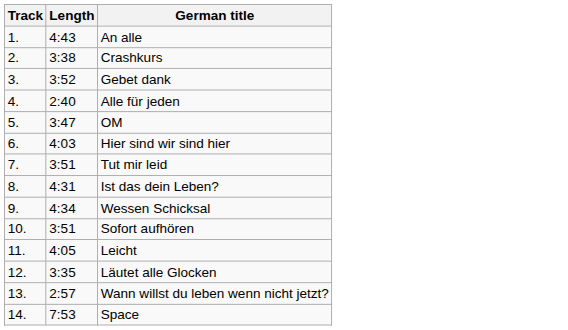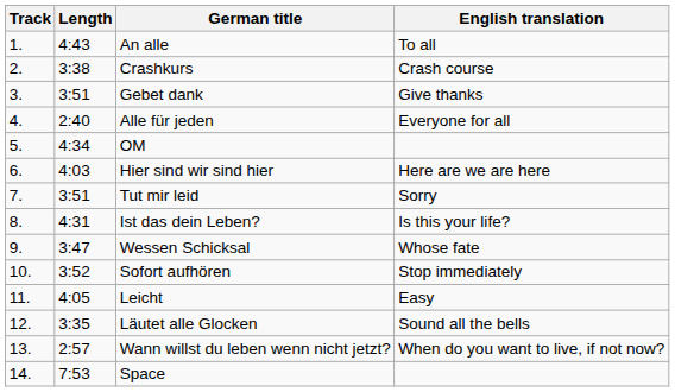+ column: English translation | To all | Crash course | Give thanks | Everyone for all | Here are we are here | Sorry | Is this your life? | Whose fate | Stop immediately | Easy | Sound all the bells | When do you want to live, if not now?
Gebet dank | Length: 3:52 -> 3:51
OM | Length: 3:47 -> 4:34
Wessen Schicksal | Length: 4:34 -> 3:47
Sofort aufhören | Length: 3:51 -> 3:52
